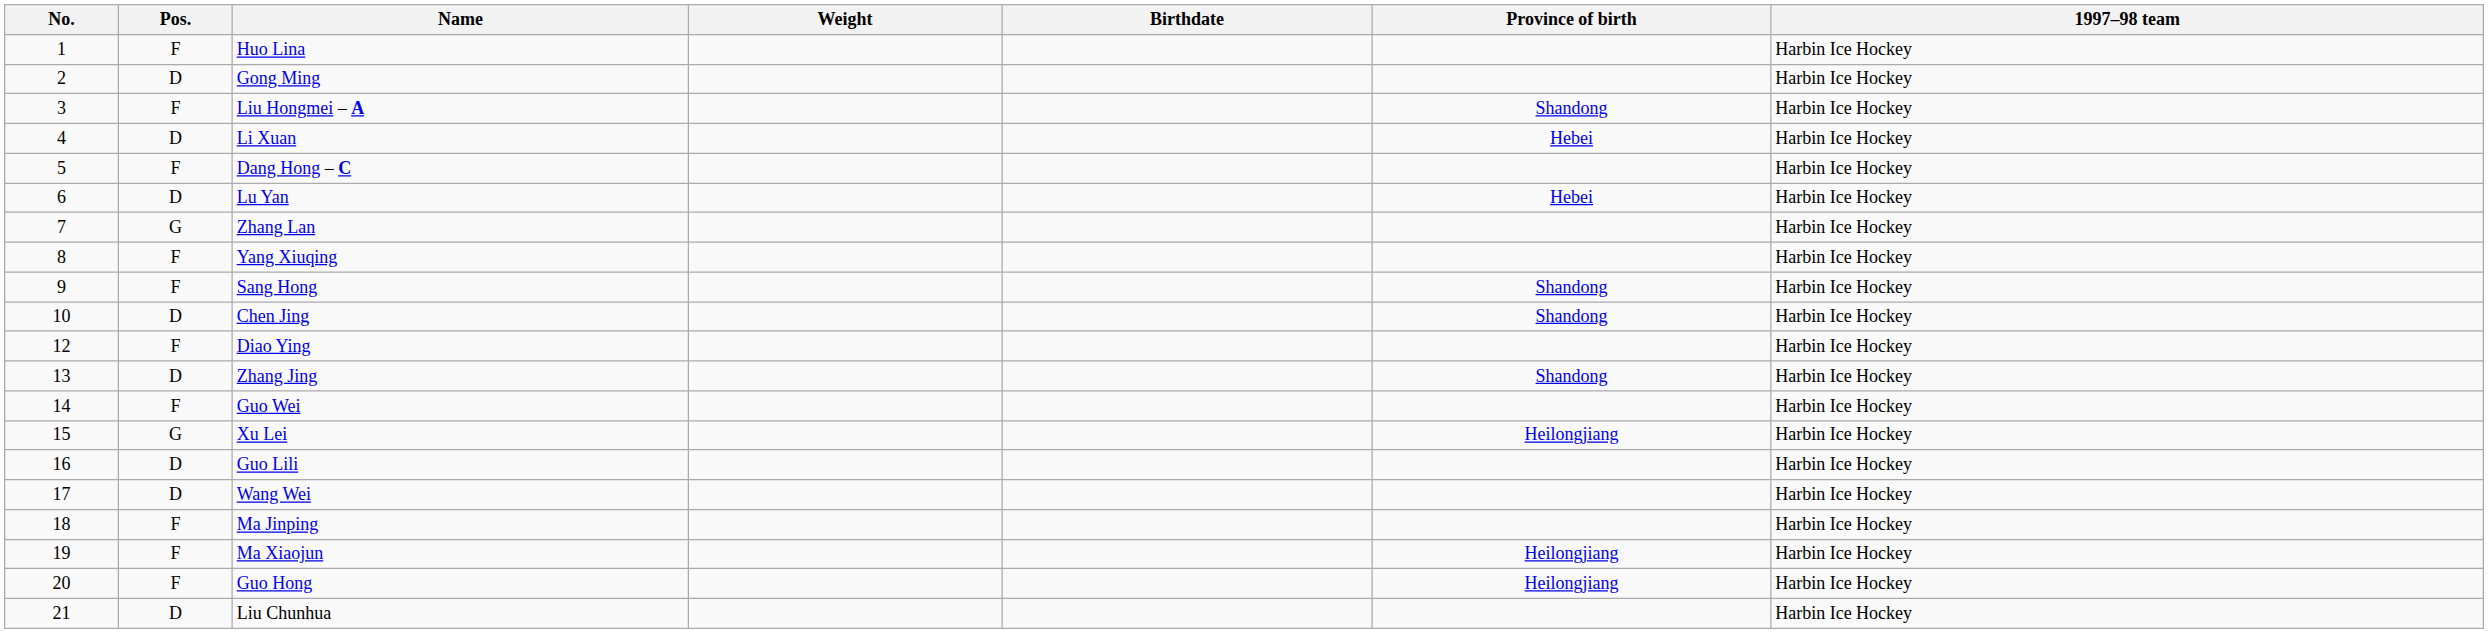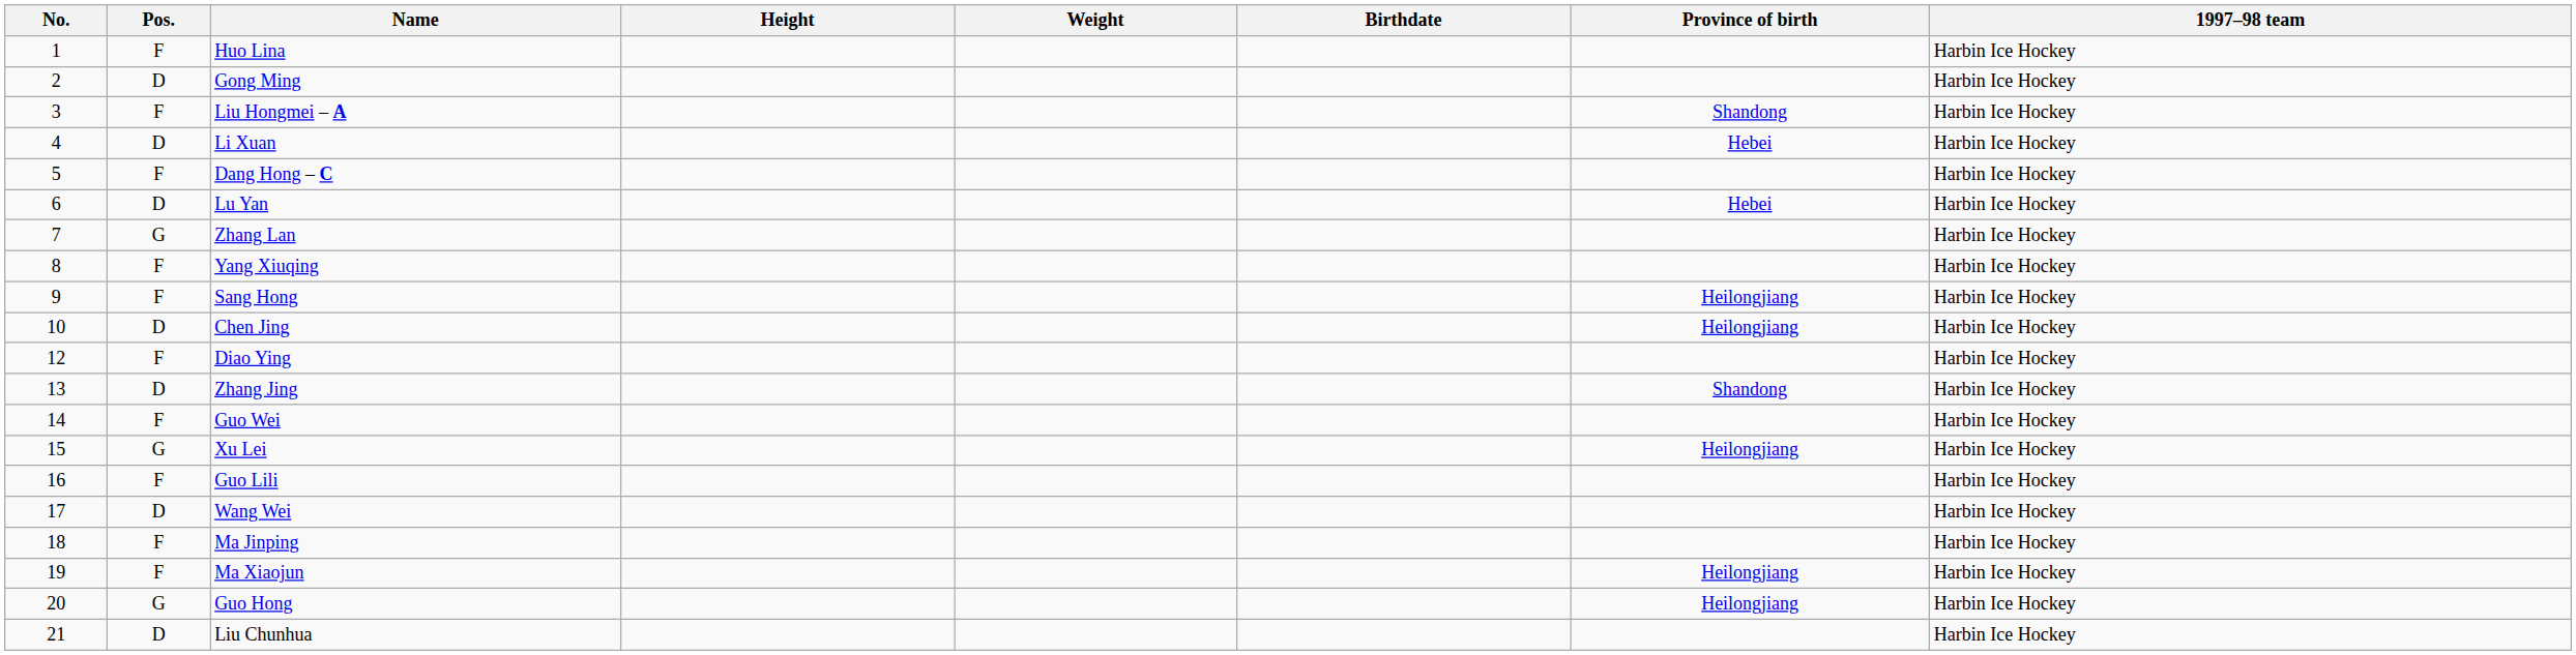+ column: Height
Sang Hong | Province of birth: Shandong -> Heilongjiang
Chen Jing | Province of birth: Shandong -> Heilongjiang
Guo Lili | Pos.: D -> F
Guo Hong | Pos.: F -> G
